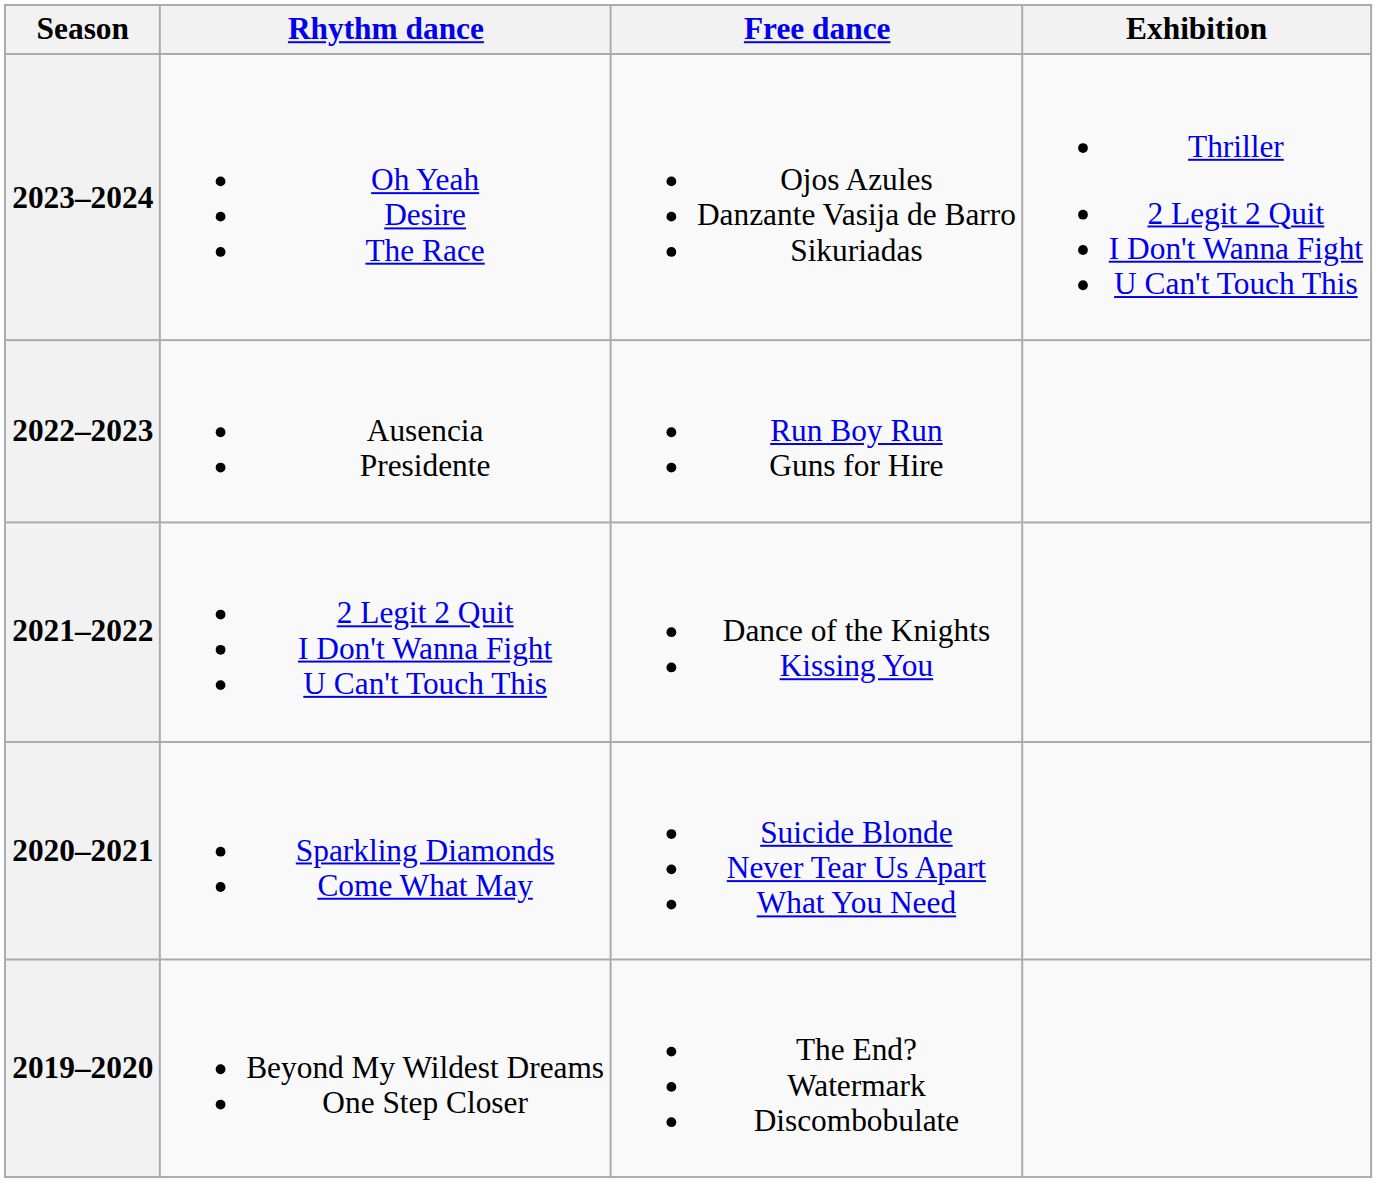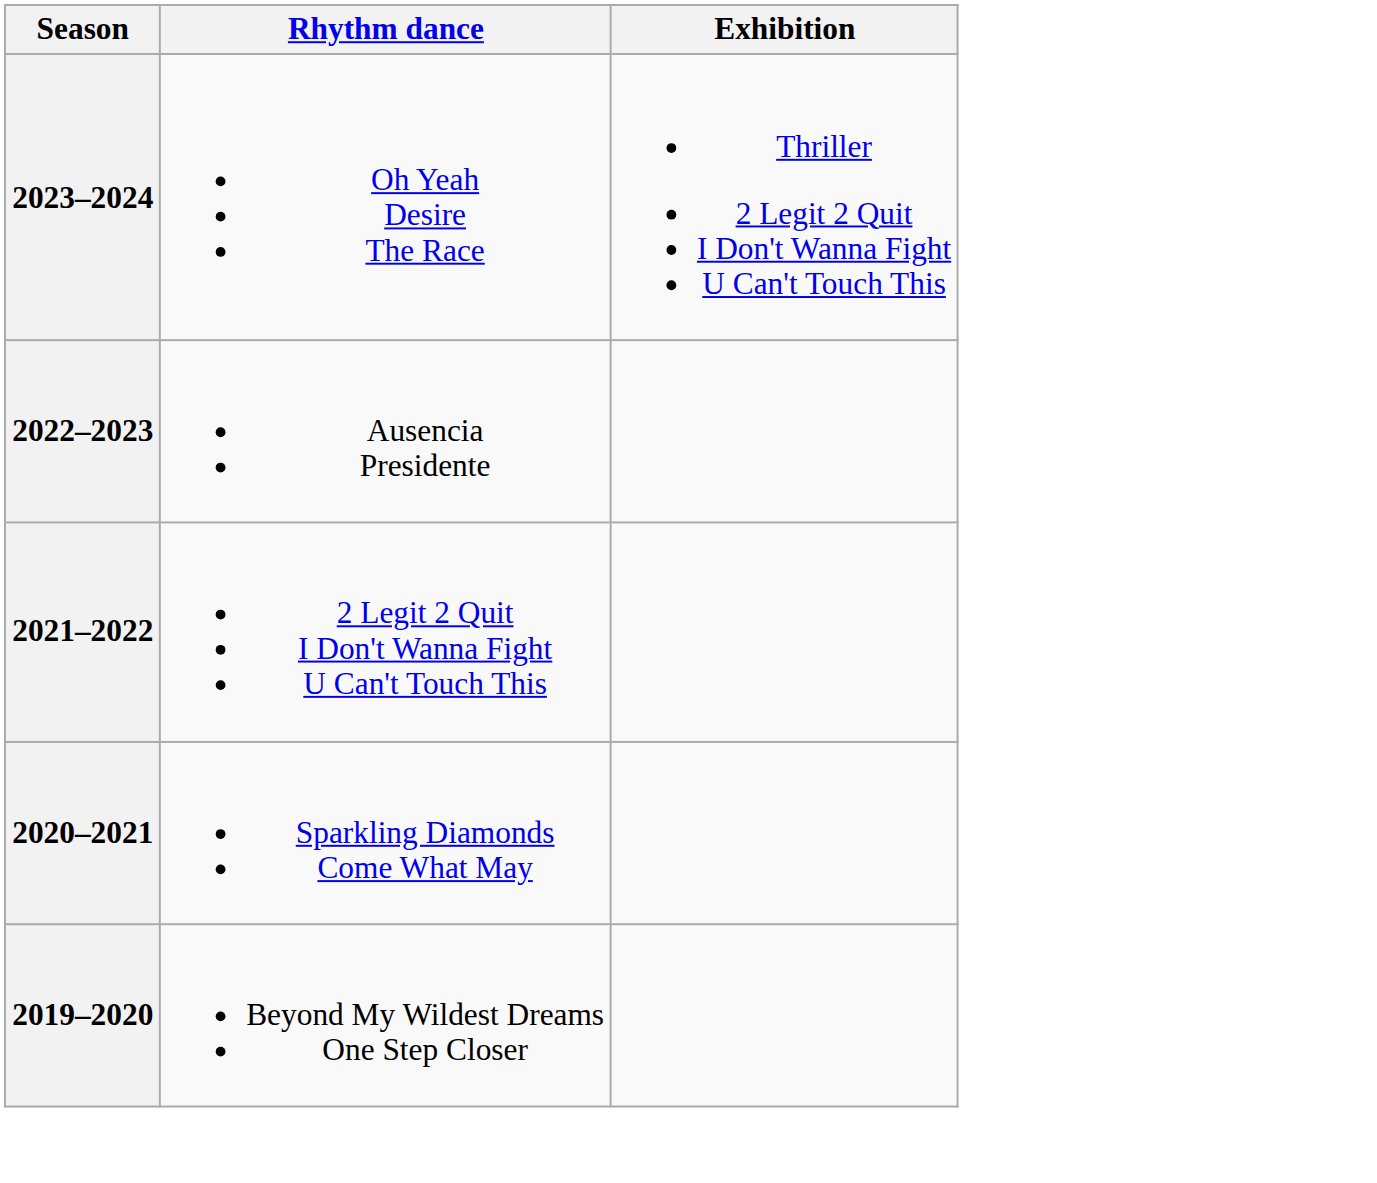- column: Free dance | Ojos Azules Danzante Vasija de Barro Sikuriadas | Run Boy Run Guns for Hire | Dance of the Knights Kissing You | Suicide Blonde Never Tear Us Apart What You Need | The End? Watermark Discombobulate
